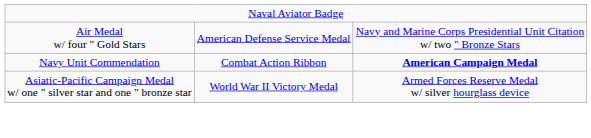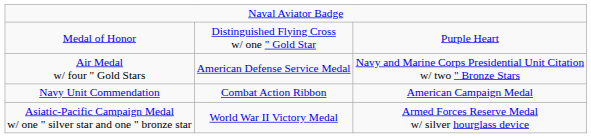+ row: Medal of Honor | Distinguished Flying Cross w/ one " Gold Star | Purple Heart
Navy Unit Commendation | column 3: bold -> normal
